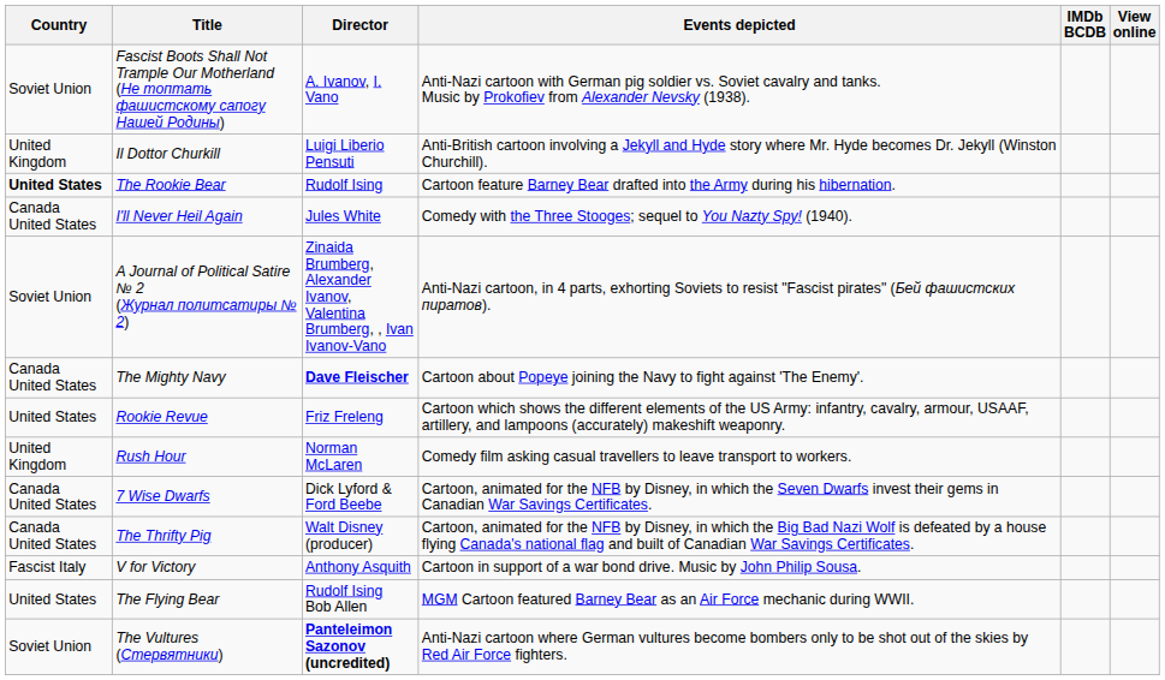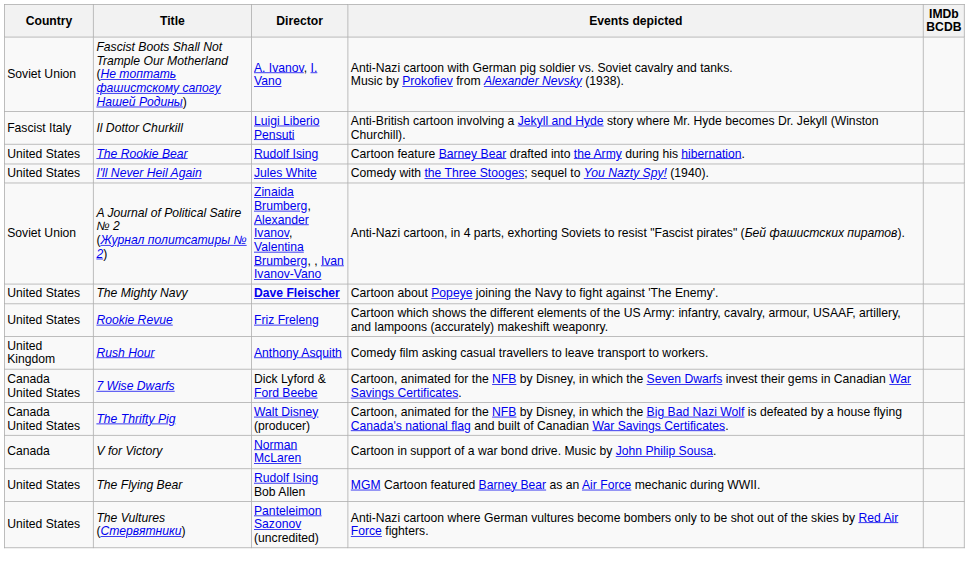- column: View online
Il Dottor Churkill | Country: United Kingdom -> Fascist Italy
The Rookie Bear | Country: bold -> normal
I'll Never Heil Again | Country: Canada United States -> United States
The Mighty Navy | Country: Canada United States -> United States
Rush Hour | Director: Norman McLaren -> Anthony Asquith
V for Victory | Country: Fascist Italy -> Canada
V for Victory | Director: Anthony Asquith -> Norman McLaren
The Vultures (Стервятники) | Country: Soviet Union -> United States
The Vultures (Стервятники) | Director: bold -> normal
